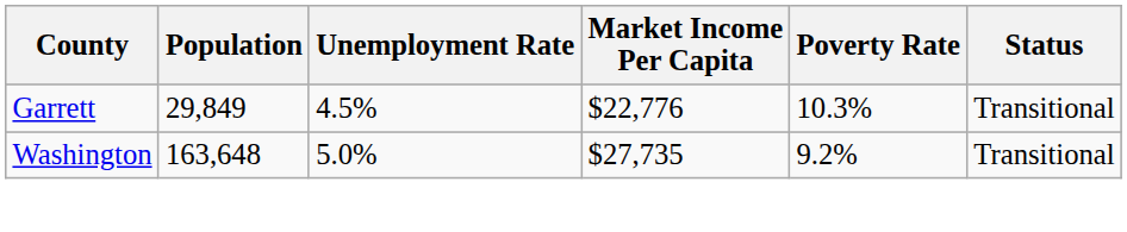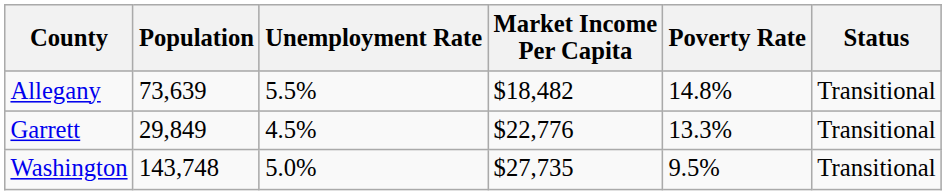+ row: Allegany | 73,639 | 5.5% | $18,482 | 14.8% | Transitional
Garrett | Poverty Rate: 10.3% -> 13.3%
Washington | Population: 163,648 -> 143,748
Washington | Poverty Rate: 9.2% -> 9.5%
